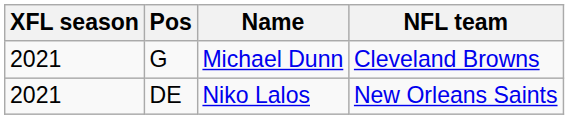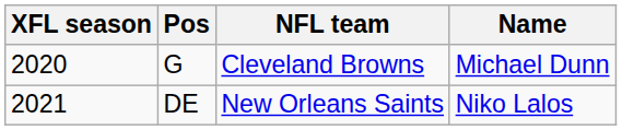columns swapped: Name <-> NFL team
G | XFL season: 2021 -> 2020
